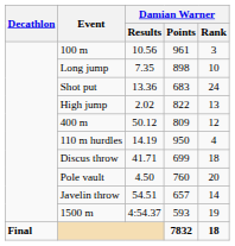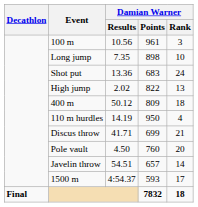400 m | Damian Warner / Rank: 12 -> 18
Discus throw | Damian Warner / Rank: 18 -> 21
1500 m | Damian Warner / Rank: 19 -> 17
